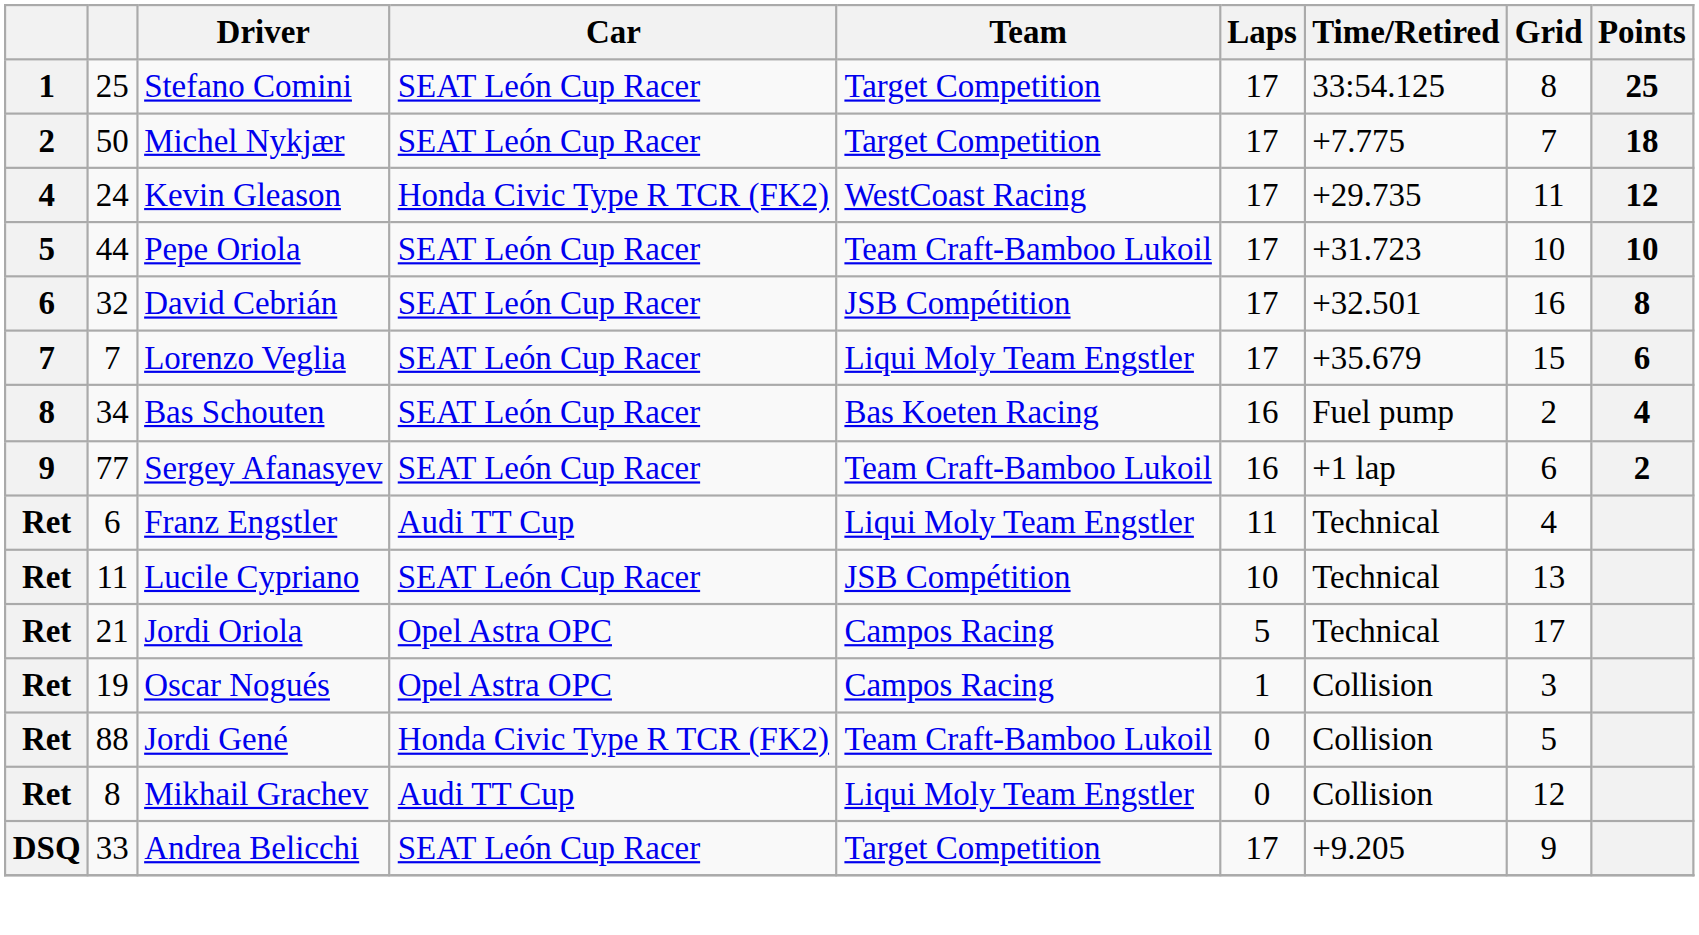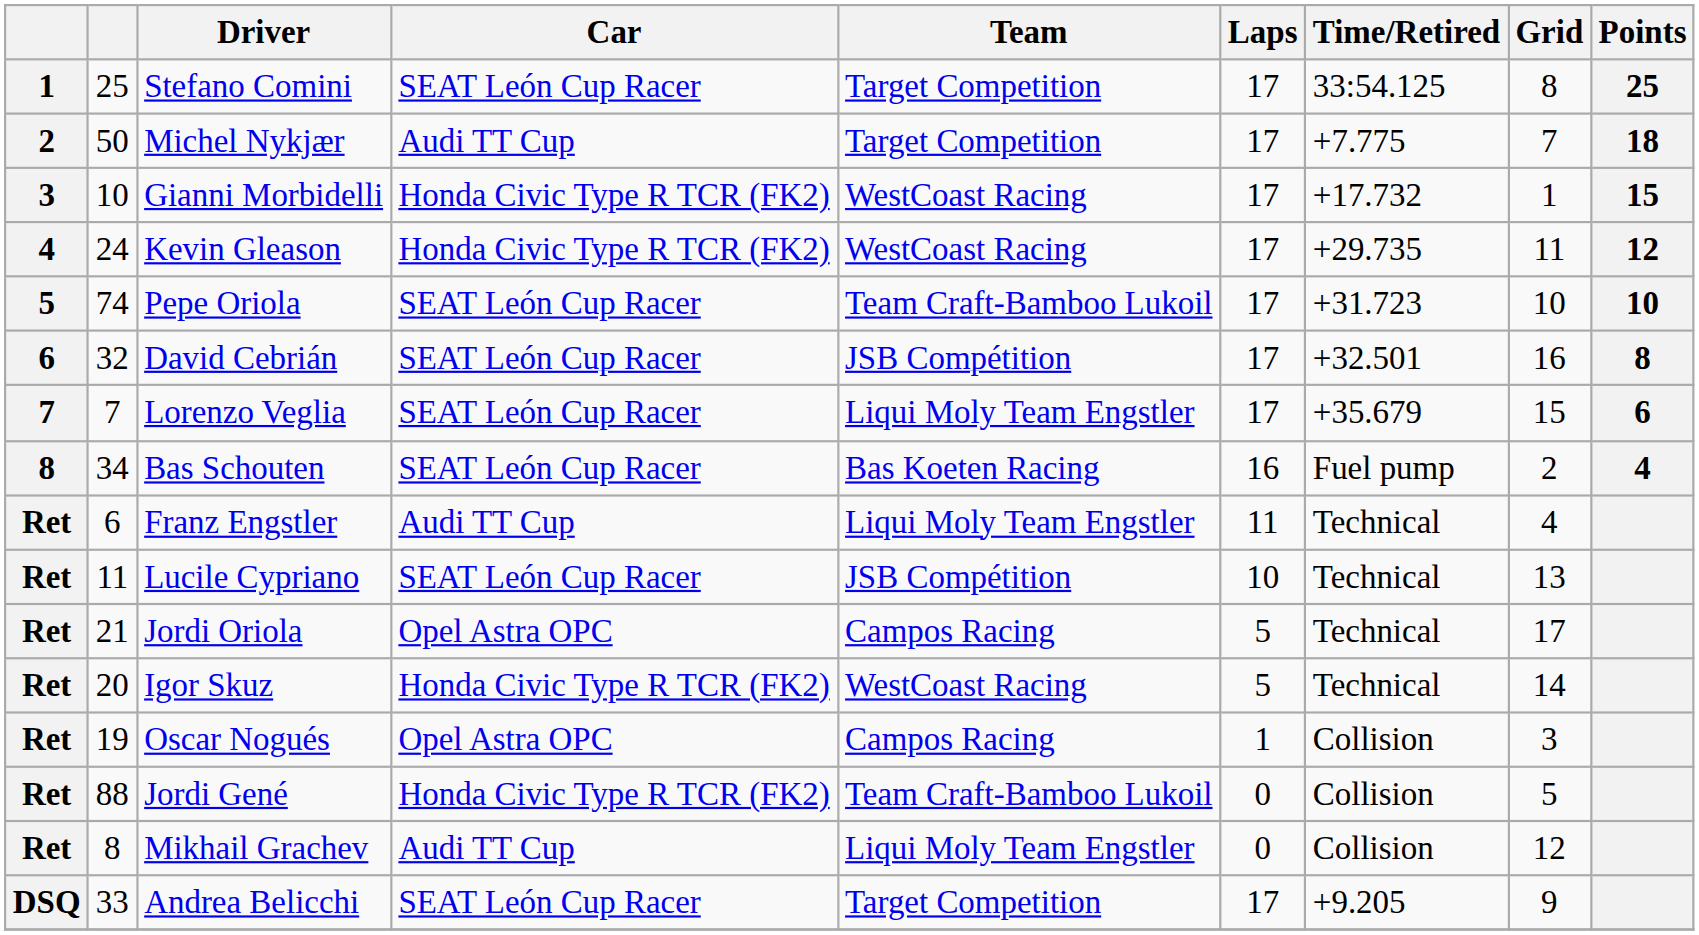Michel Nykjær | Car: SEAT León Cup Racer -> Audi TT Cup
+ row: 3 | 10 | Gianni Morbidelli | Honda Civic Type R TCR (FK2) | WestCoast Racing | 17 | +17.732 | 1 | 15
Pepe Oriola | column 2: 44 -> 74
- row: 9 | 77 | Sergey Afanasyev | SEAT León Cup Racer | Team Craft-Bamboo Lukoil | 16 | +1 lap | 6 | 2
+ row: Ret | 20 | Igor Skuz | Honda Civic Type R TCR (FK2) | WestCoast Racing | 5 | Technical | 14
